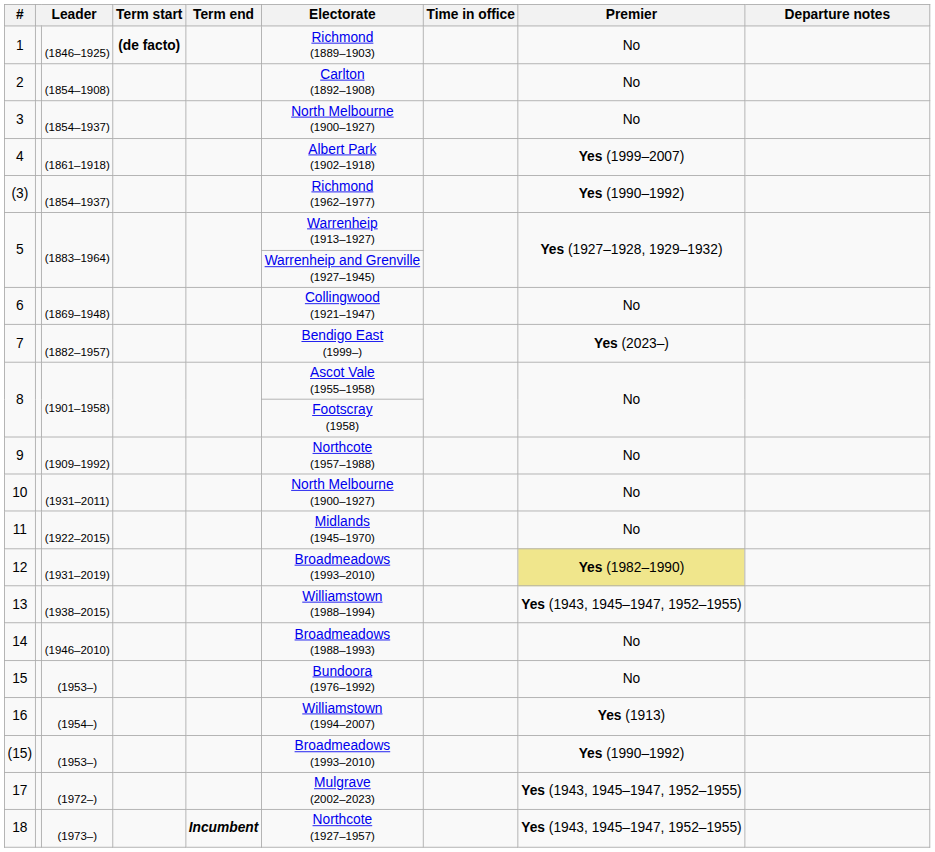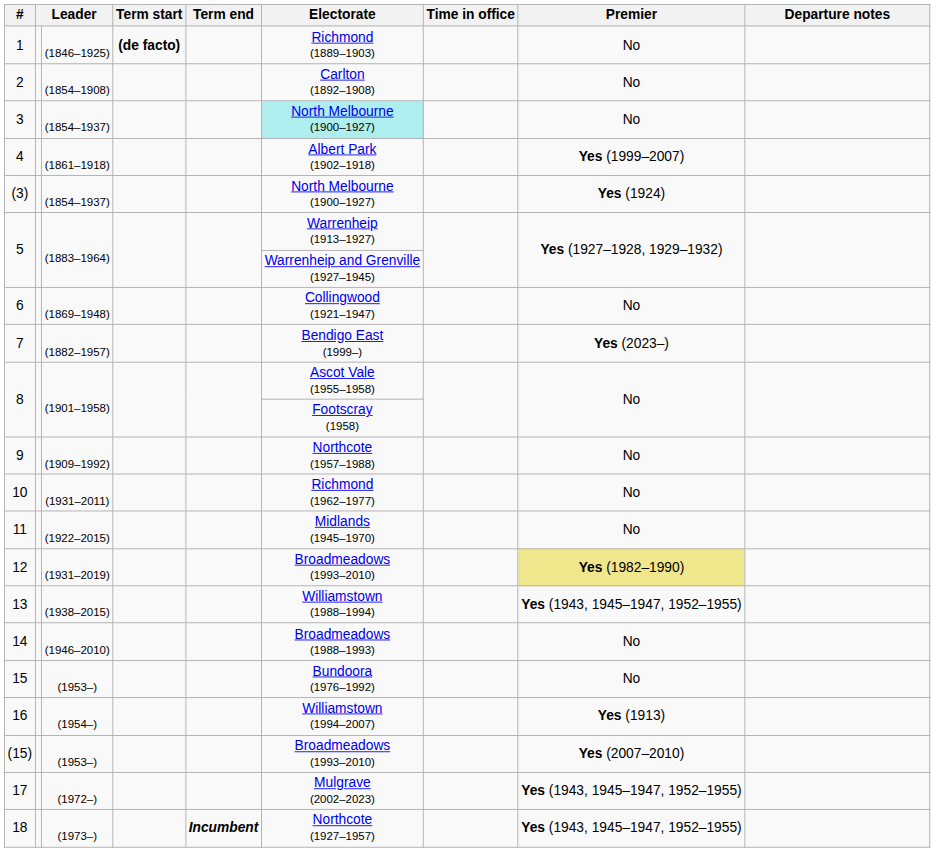3 | Electorate: no background -> paleturquoise background
(3) | Electorate: Richmond (1962–1977) -> North Melbourne (1900–1927)
(3) | Premier: Yes (1990–1992) -> Yes (1924)
10 | Electorate: North Melbourne (1900–1927) -> Richmond (1962–1977)
(15) | Premier: Yes (1990–1992) -> Yes (2007–2010)
